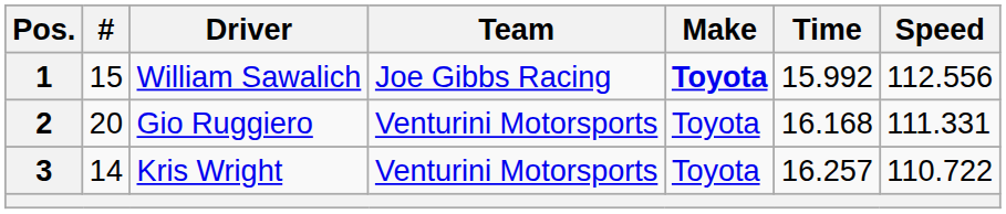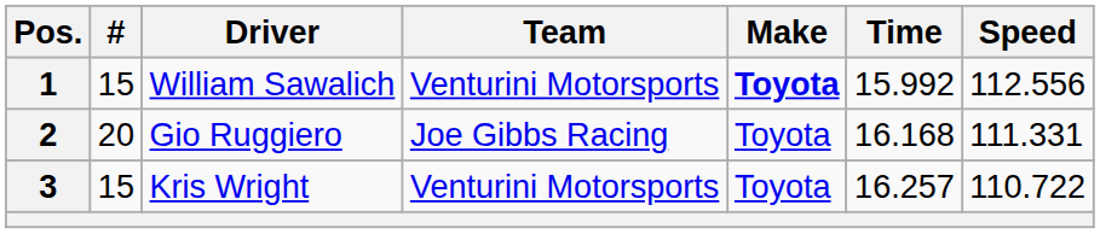1 | Team: Joe Gibbs Racing -> Venturini Motorsports
2 | Team: Venturini Motorsports -> Joe Gibbs Racing
3 | #: 14 -> 15
